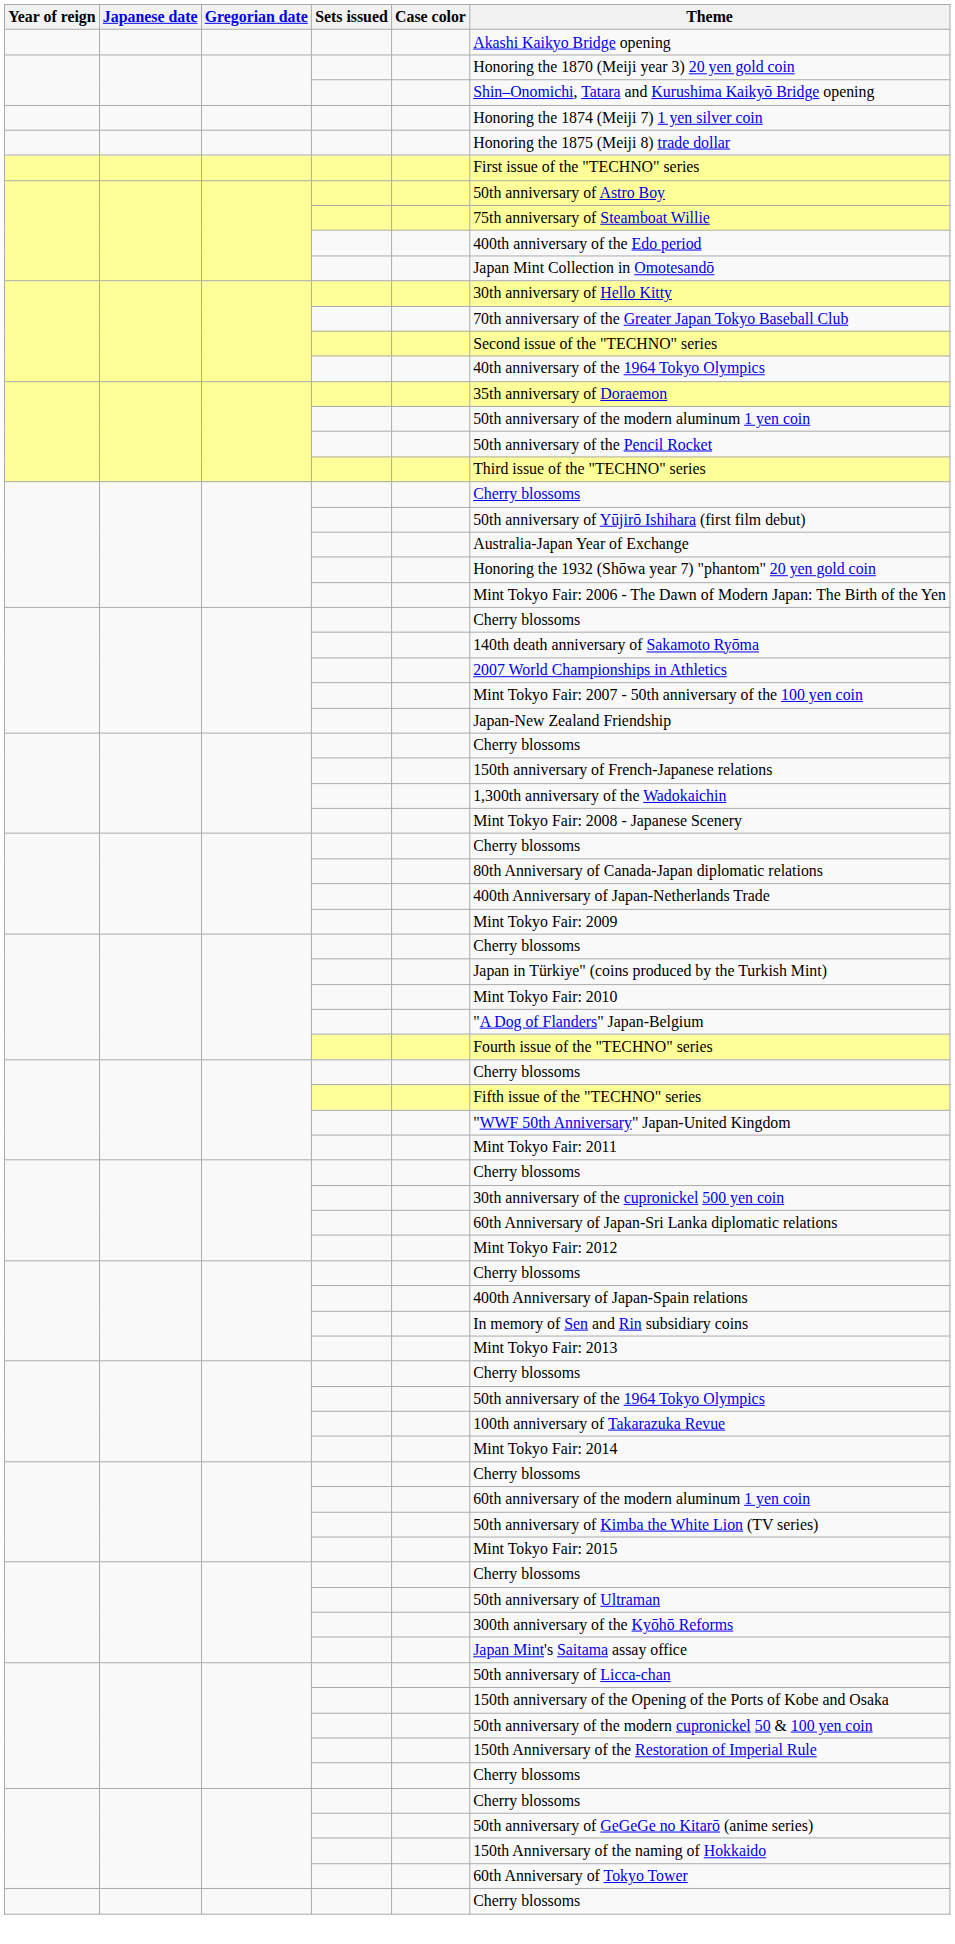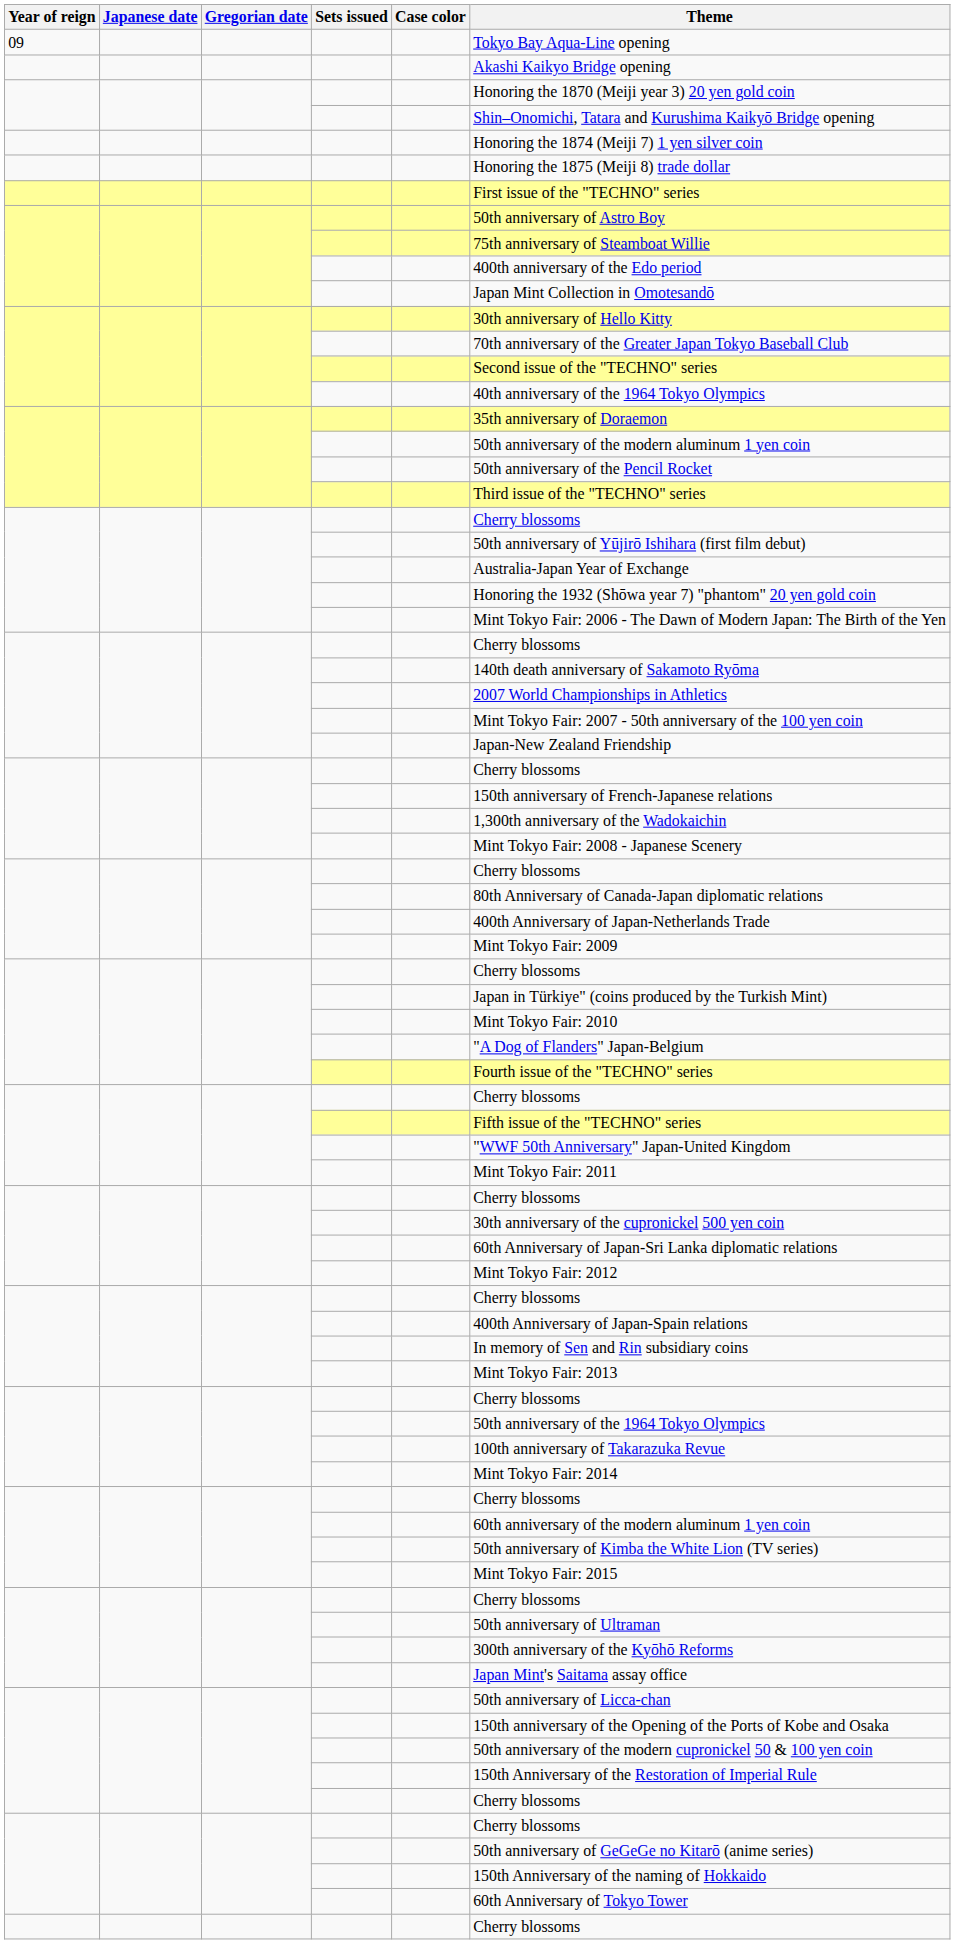+ row: 09 | Tokyo Bay Aqua-Line opening
